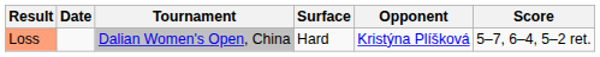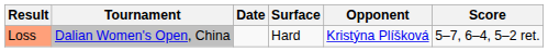columns swapped: Date <-> Tournament
